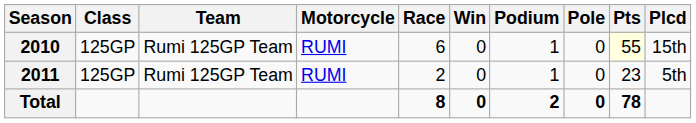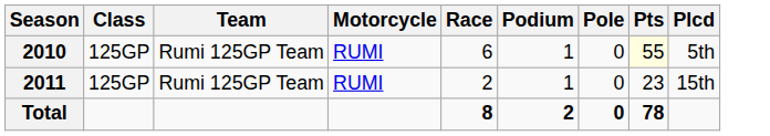- column: Win | 0 | 0 | 0
2010 | Plcd: 15th -> 5th
2011 | Plcd: 5th -> 15th
